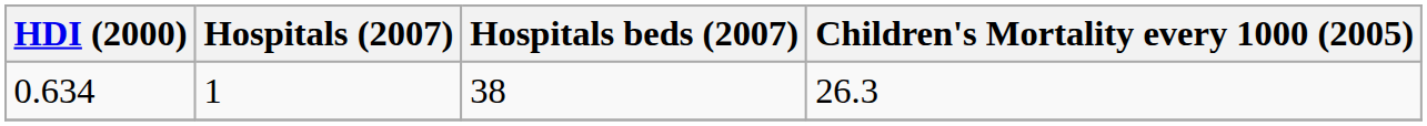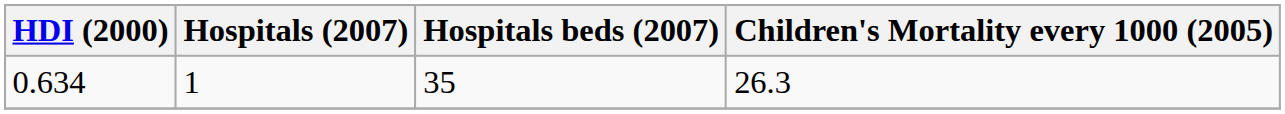0.634 | Hospitals beds (2007): 38 -> 35
